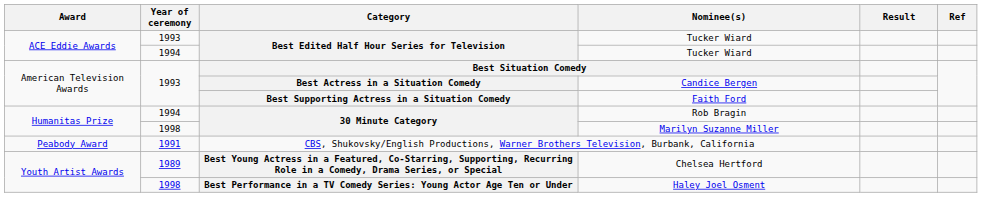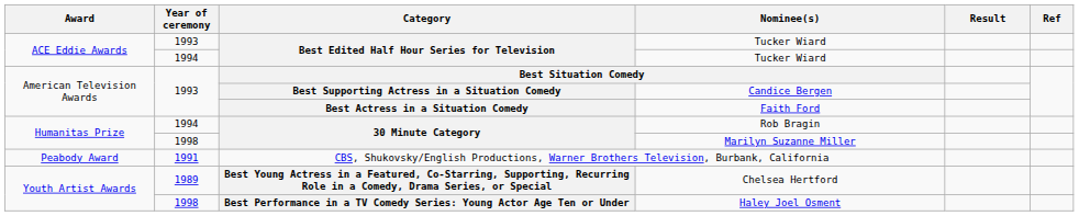Candice Bergen | Category: Best Actress in a Situation Comedy -> Best Supporting Actress in a Situation Comedy
Faith Ford | Category: Best Supporting Actress in a Situation Comedy -> Best Actress in a Situation Comedy
